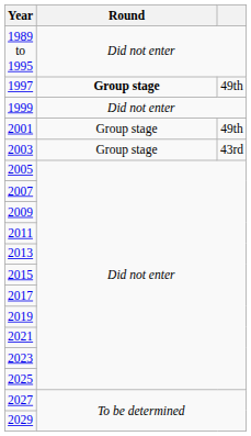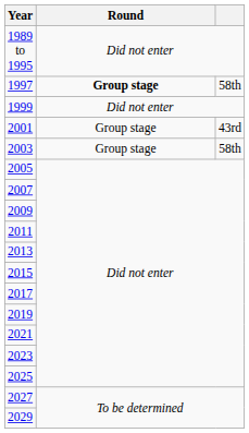1997 | column 3: 49th -> 58th
2001 | column 3: 49th -> 43rd
2003 | column 3: 43rd -> 58th
